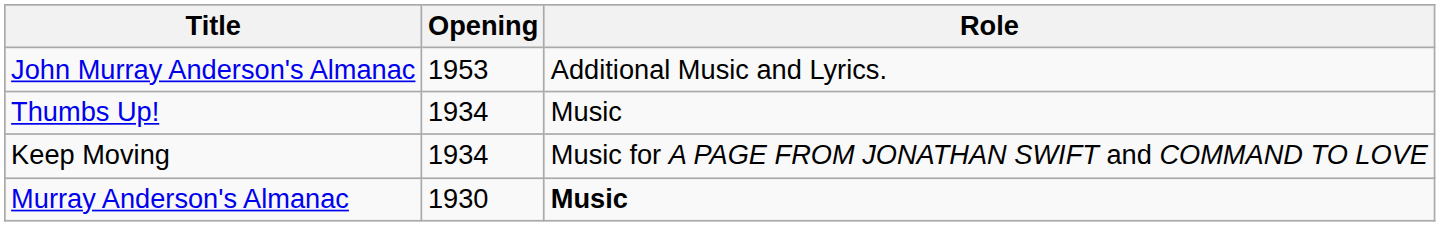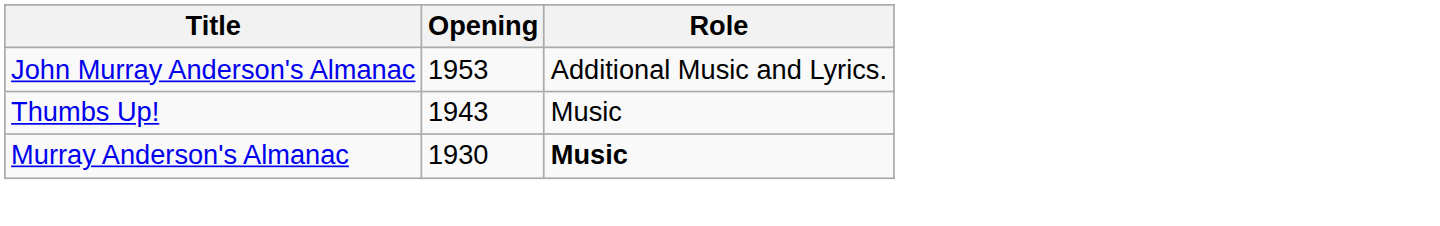Thumbs Up! | Opening: 1934 -> 1943
- row: Keep Moving | 1934 | Music for A PAGE FROM JONATHAN SWIFT and COMMAND TO LOVE
